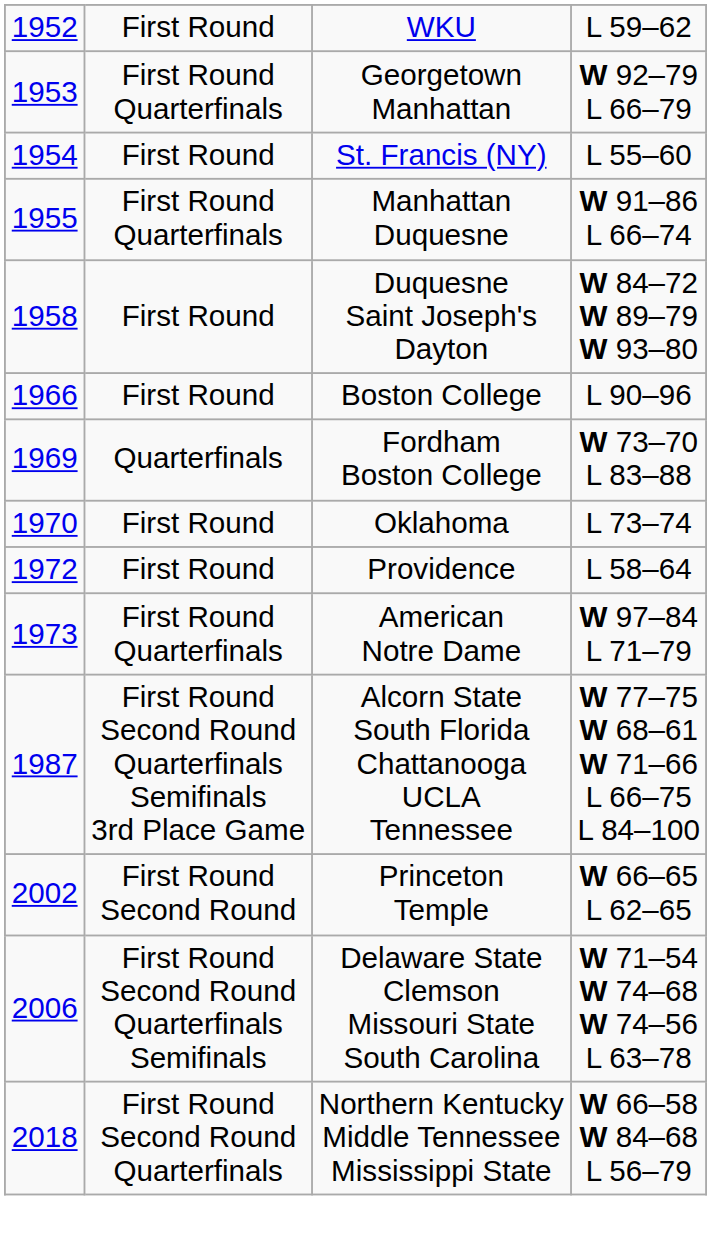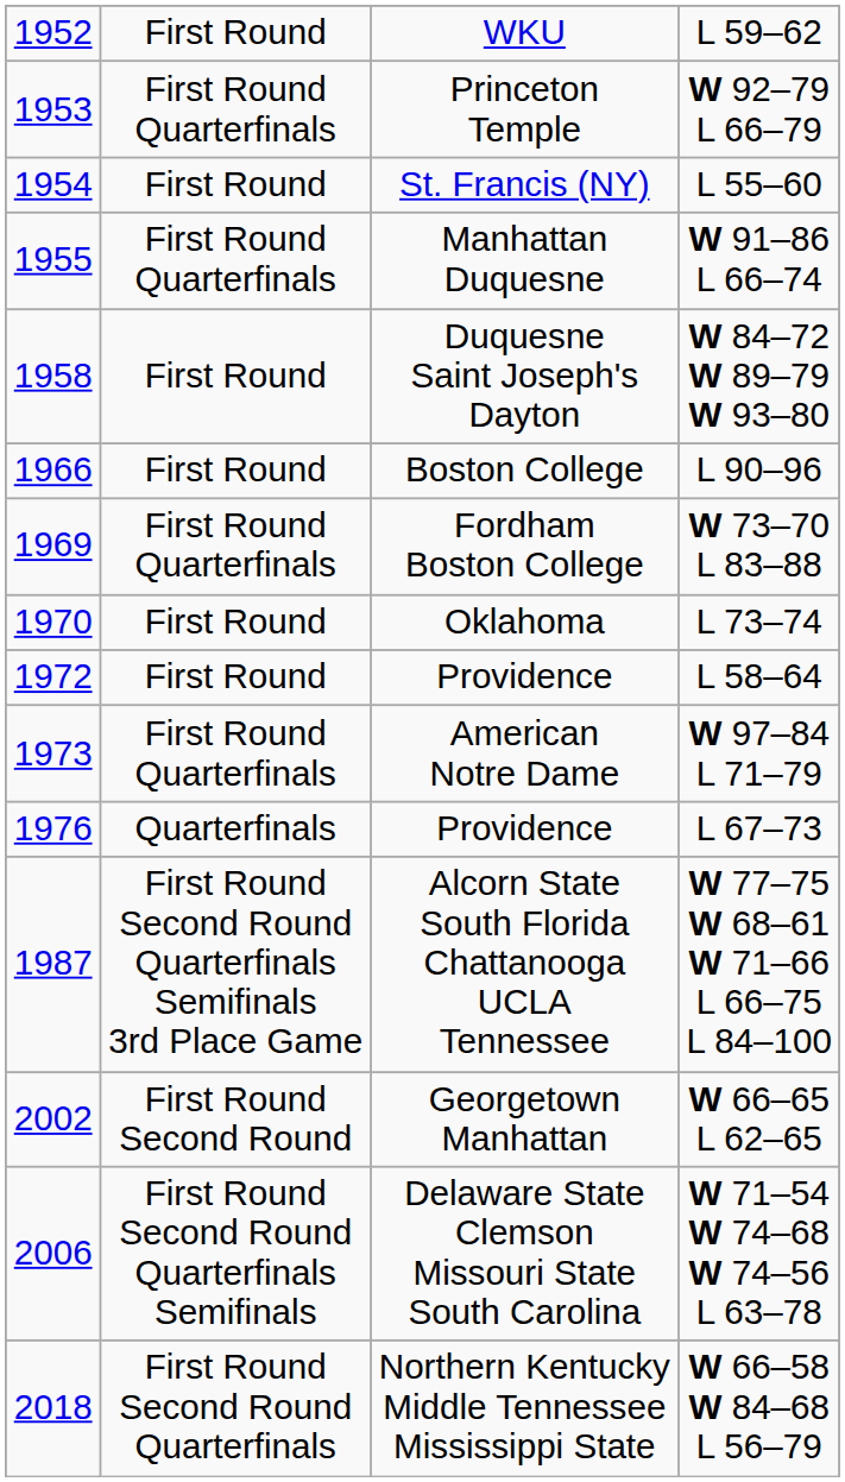W 92–79 L 66–79 | column 3: Georgetown Manhattan -> Princeton Temple
W 73–70 L 83–88 | column 2: Quarterfinals -> First Round Quarterfinals
+ row: 1976 | Quarterfinals | Providence | L 67–73
W 66–65 L 62–65 | column 3: Princeton Temple -> Georgetown Manhattan
